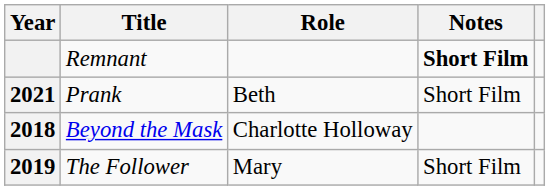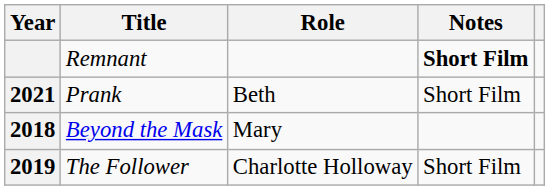Beyond the Mask | Role: Charlotte Holloway -> Mary
The Follower | Role: Mary -> Charlotte Holloway
